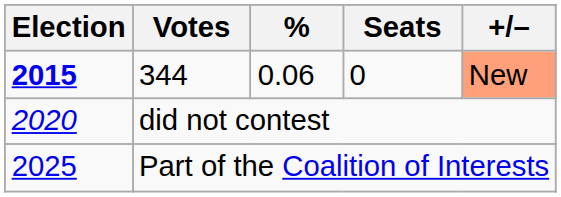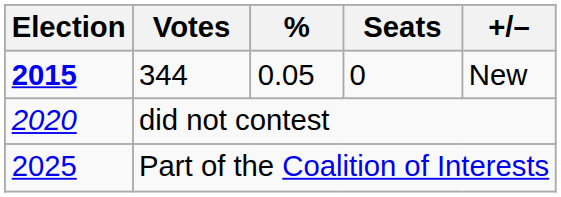344 | %: 0.06 -> 0.05
344 | +/–: lightsalmon background -> no background
